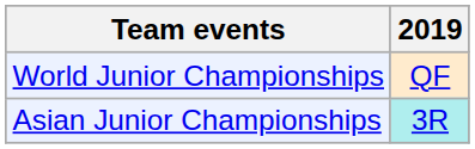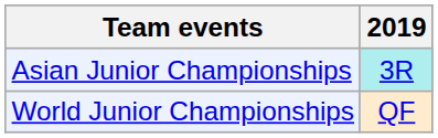rows swapped: Asian Junior Championships <-> World Junior Championships
